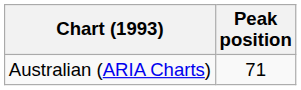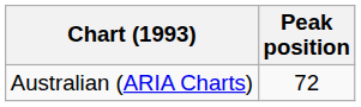Australian (ARIA Charts) | Peak position: 71 -> 72
